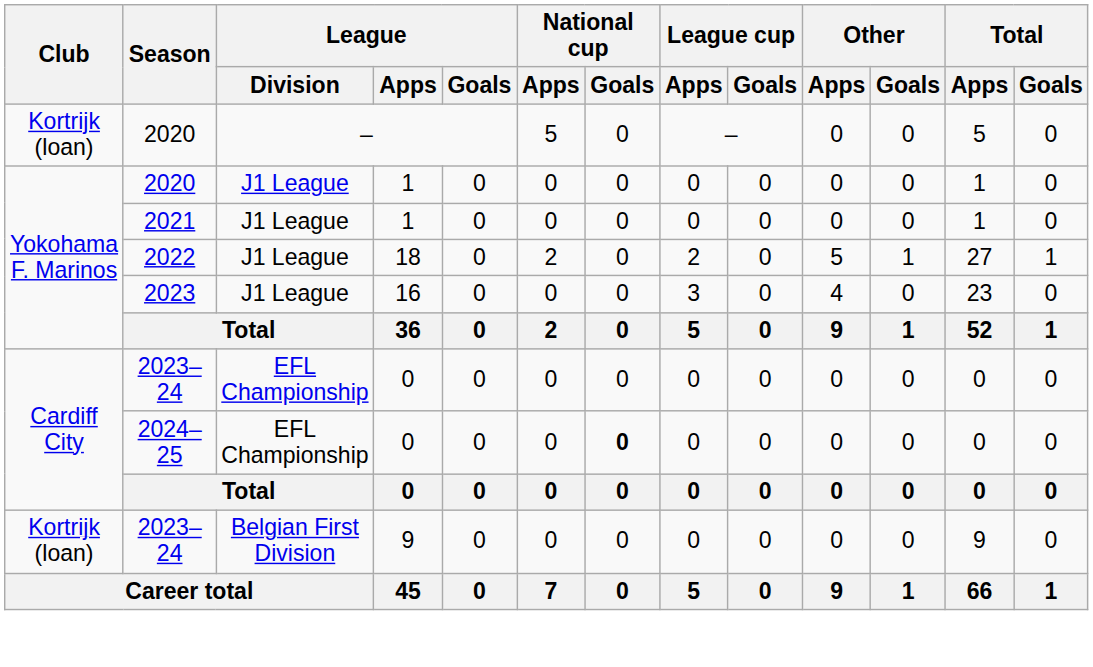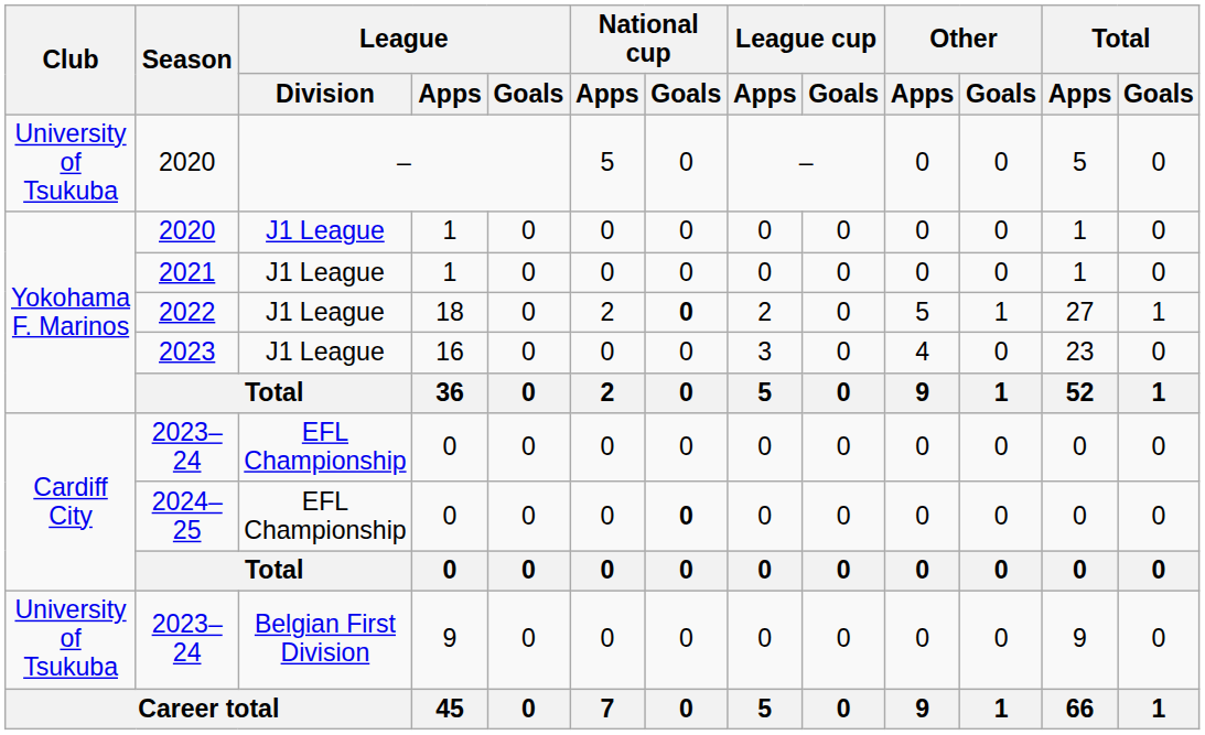2020 / – | Club: Kortrijk (loan) -> University of Tsukuba
2022 | National cup / Goals: normal -> bold
2023–24 / 9 | Club: Kortrijk (loan) -> University of Tsukuba
